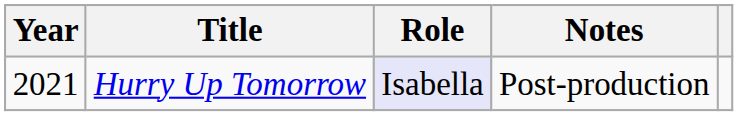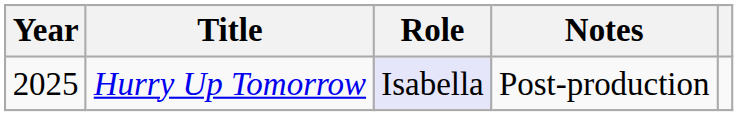Hurry Up Tomorrow | Year: 2021 -> 2025
